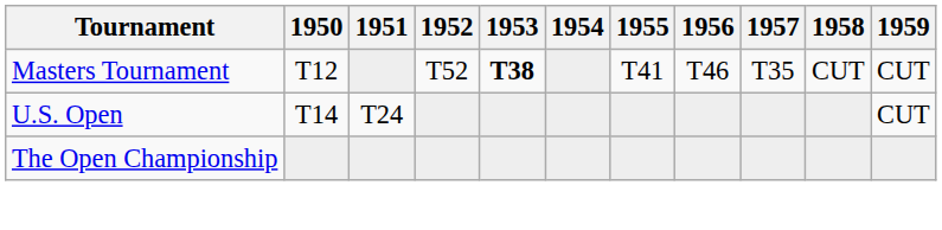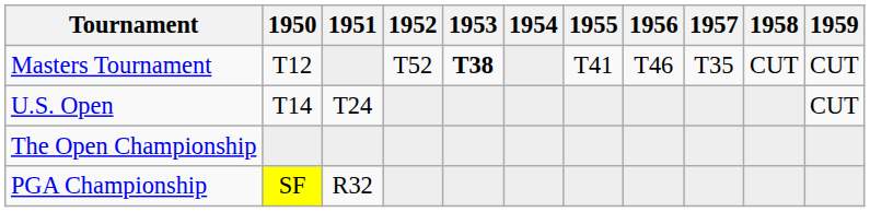+ row: PGA Championship | SF | R32
